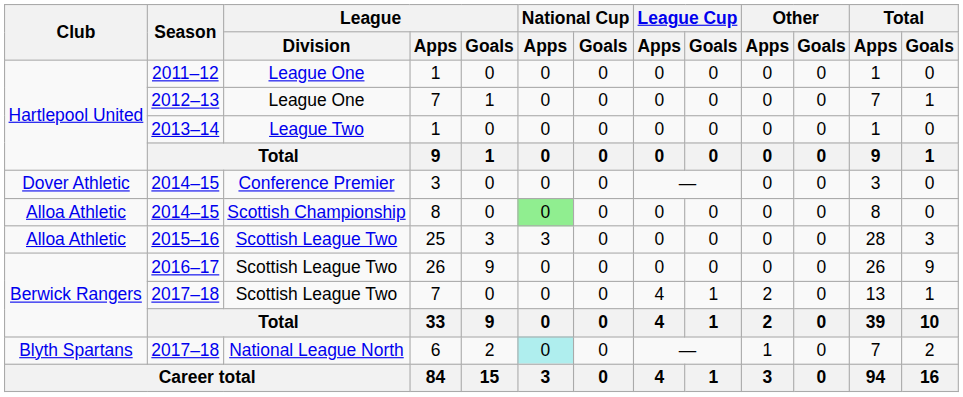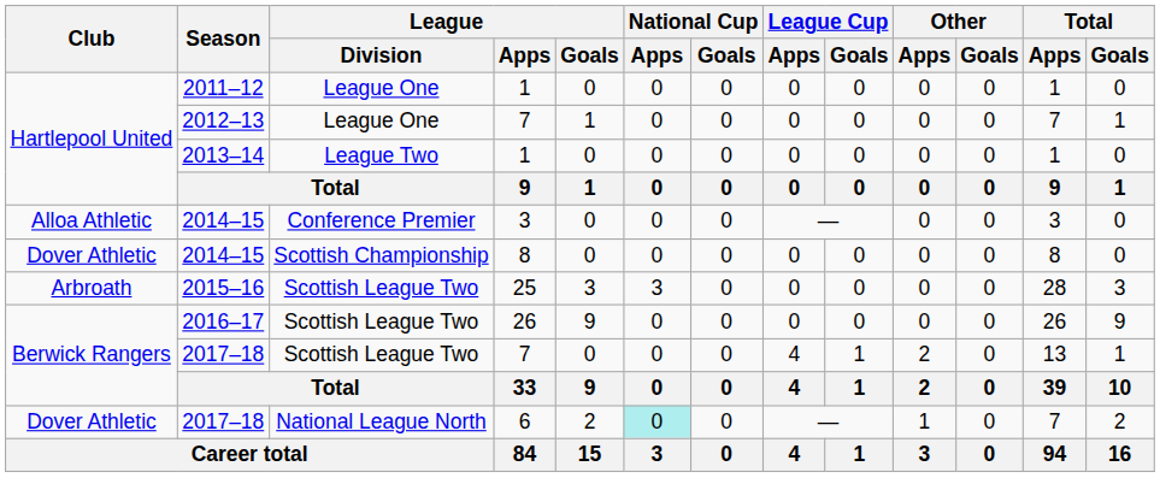2014–15 / 3 | Club: Dover Athletic -> Alloa Athletic
2014–15 / 8 | Club: Alloa Athletic -> Dover Athletic
2014–15 / 8 | National Cup / Apps: lightgreen background -> no background
2015–16 | Club: Alloa Athletic -> Arbroath
2017–18 / 6 | Club: Blyth Spartans -> Dover Athletic
